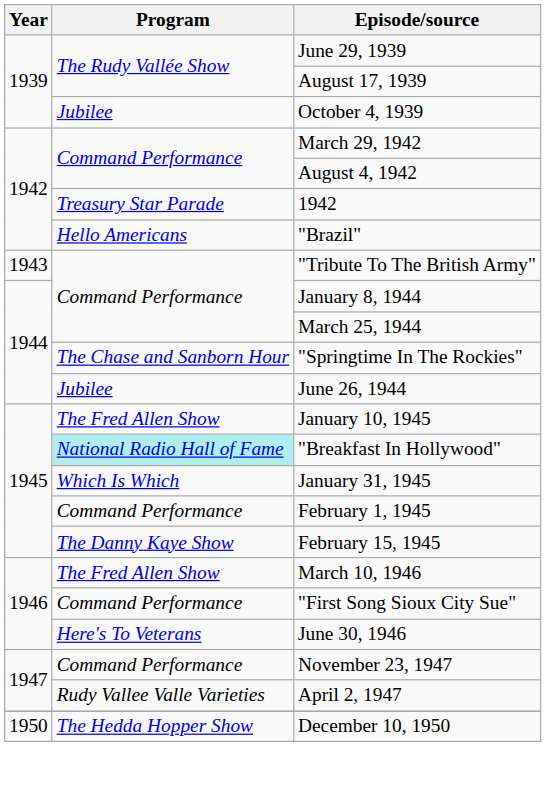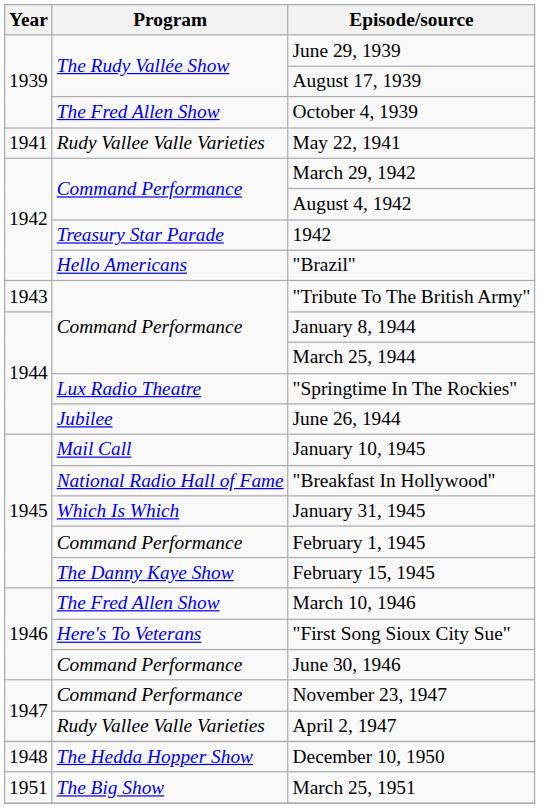October 4, 1939 | Program: Jubilee -> The Fred Allen Show
+ row: 1941 | Rudy Vallee Valle Varieties | May 22, 1941
"Springtime In The Rockies" | Program: The Chase and Sanborn Hour -> Lux Radio Theatre
January 10, 1945 | Program: The Fred Allen Show -> Mail Call
"Breakfast In Hollywood" | Program: paleturquoise background -> no background
"First Song Sioux City Sue" | Program: Command Performance -> Here's To Veterans
June 30, 1946 | Program: Here's To Veterans -> Command Performance
December 10, 1950 | Year: 1950 -> 1948
+ row: 1951 | The Big Show | March 25, 1951
